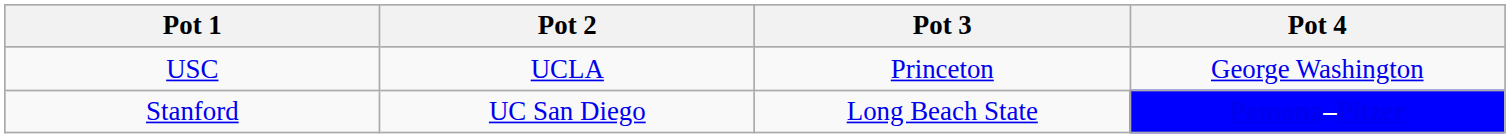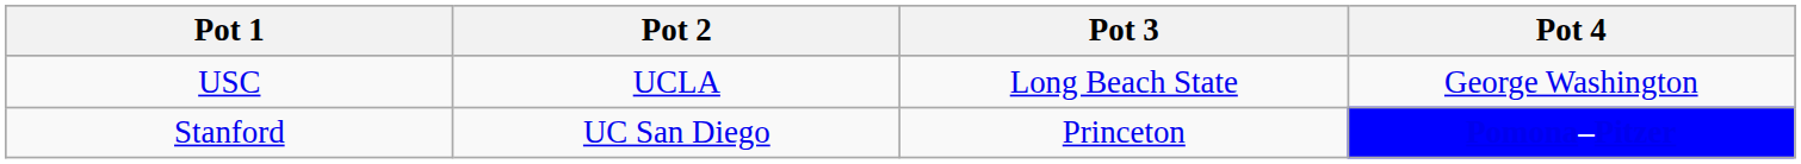USC | Pot 3: Princeton -> Long Beach State
Stanford | Pot 3: Long Beach State -> Princeton
